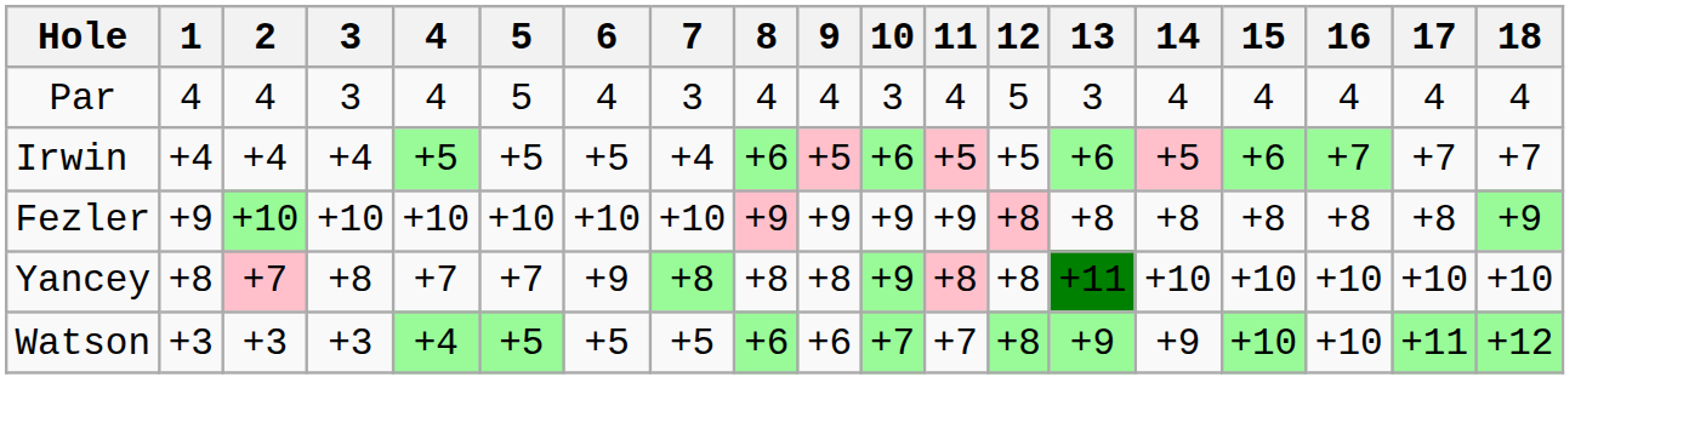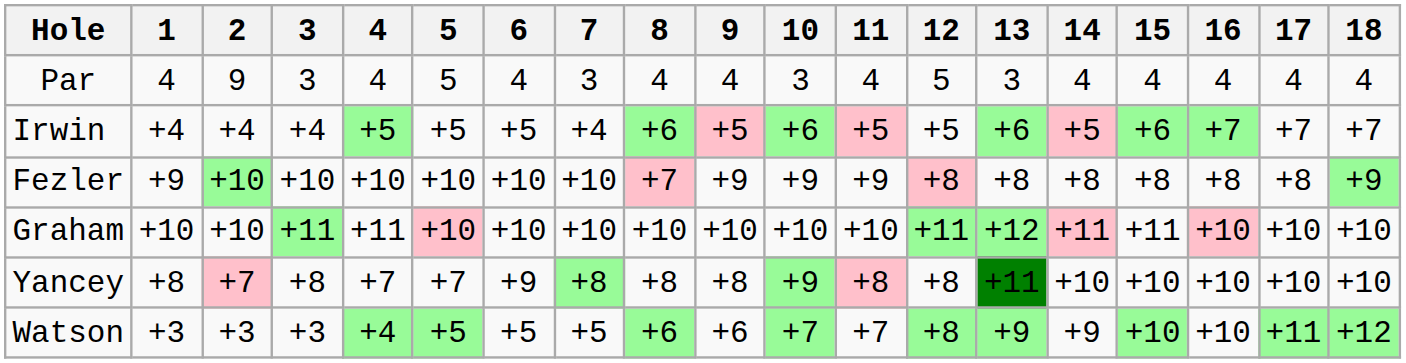Par | 2: 4 -> 9
Fezler | 8: +9 -> +7
+ row: Graham | +10 | +10 | +11 | +11 | +10 | +10 | +10 | +10 | +10 | +10 | +10 | +11 | +12 | +11 | +11 | +10 | +10 | +10
